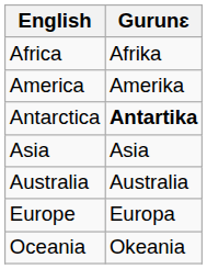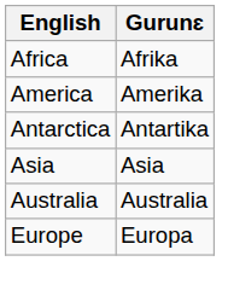Antarctica | Gurunɛ: bold -> normal
- row: Oceania | Okeania
